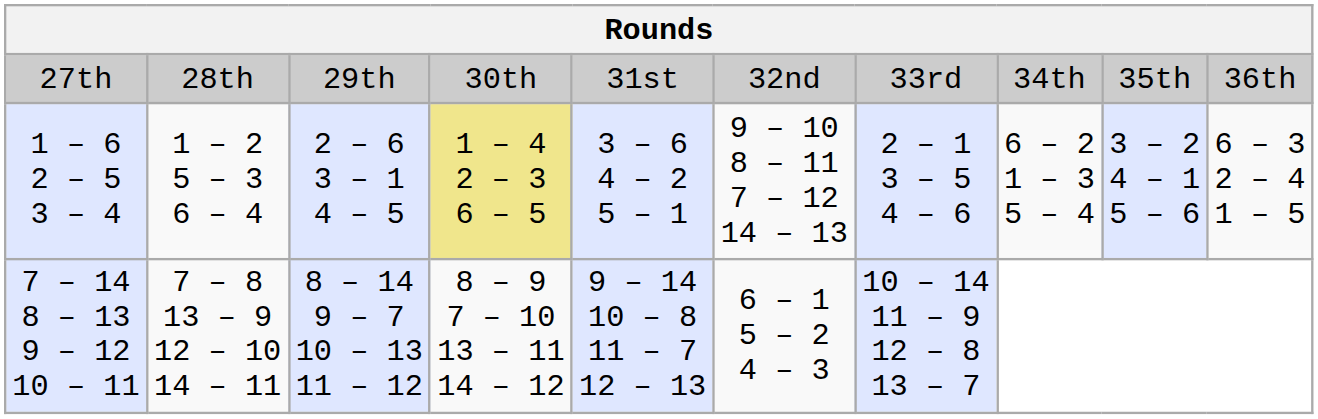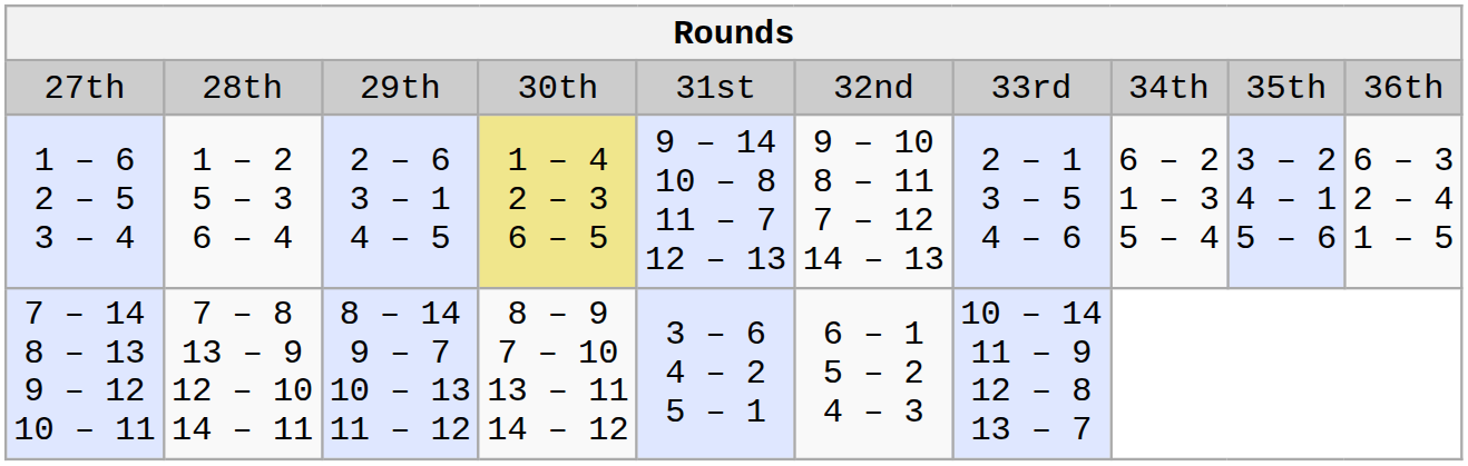1 – 6 2 – 5 3 – 4 | column 5: 3 – 6 4 – 2 5 – 1 -> 9 – 14 10 – 8 11 – 7 12 – 13
7 – 14 8 – 13 9 – 12 10 – 11 | column 5: 9 – 14 10 – 8 11 – 7 12 – 13 -> 3 – 6 4 – 2 5 – 1
